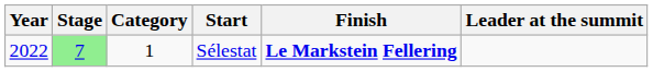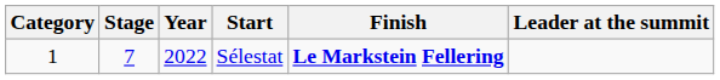columns swapped: Year <-> Category
Sélestat | Stage: lightgreen background -> no background
